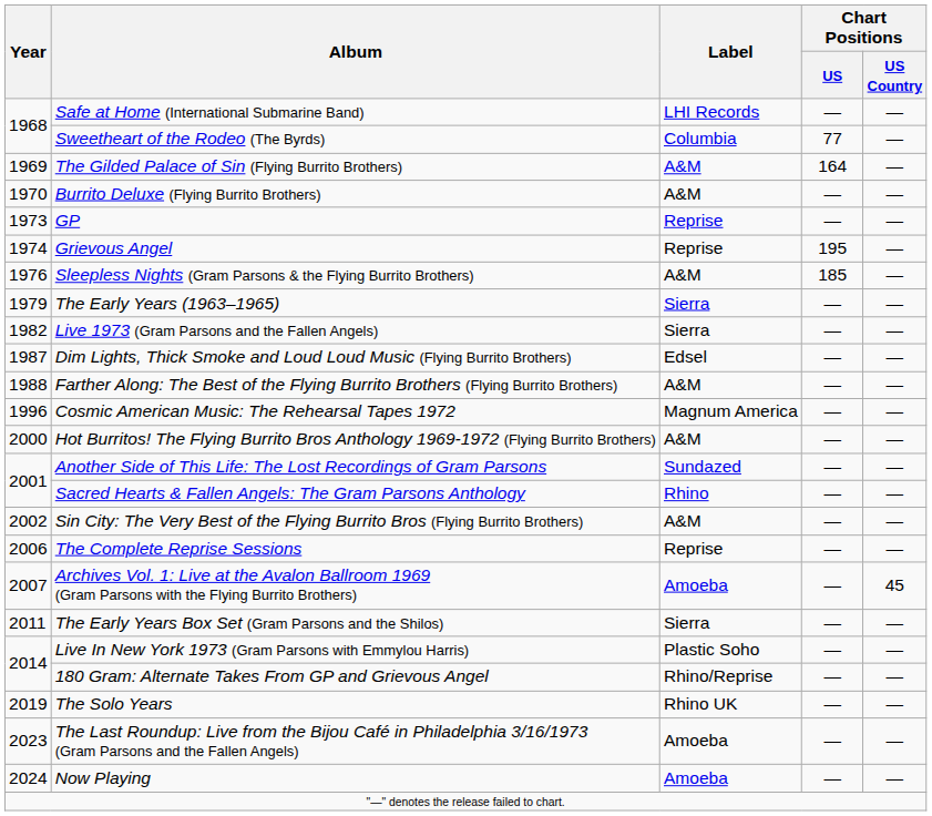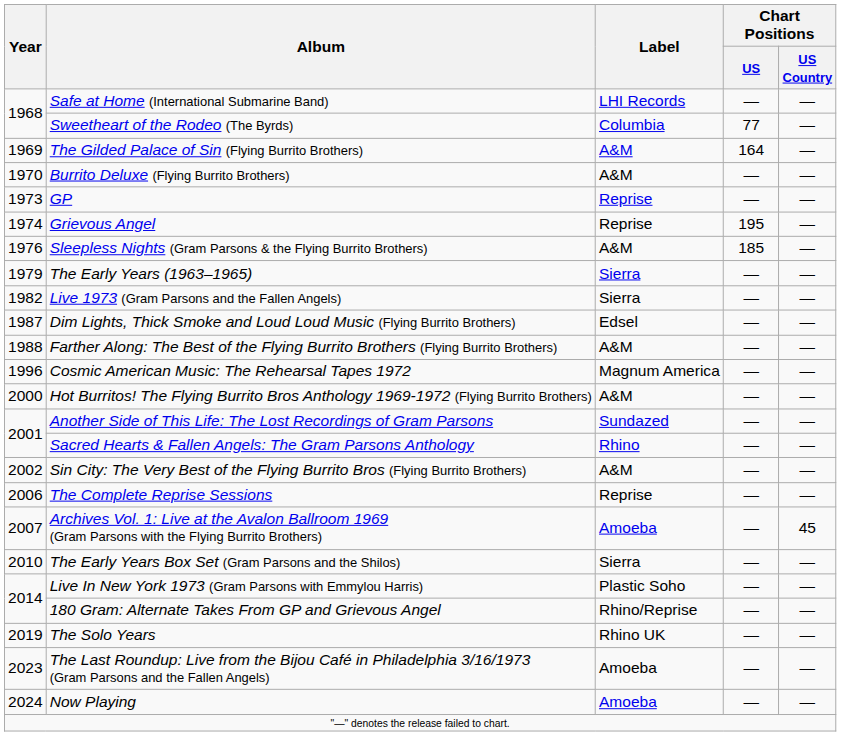The Early Years Box Set (Gram Parsons and the Shilos) | Year: 2011 -> 2010
